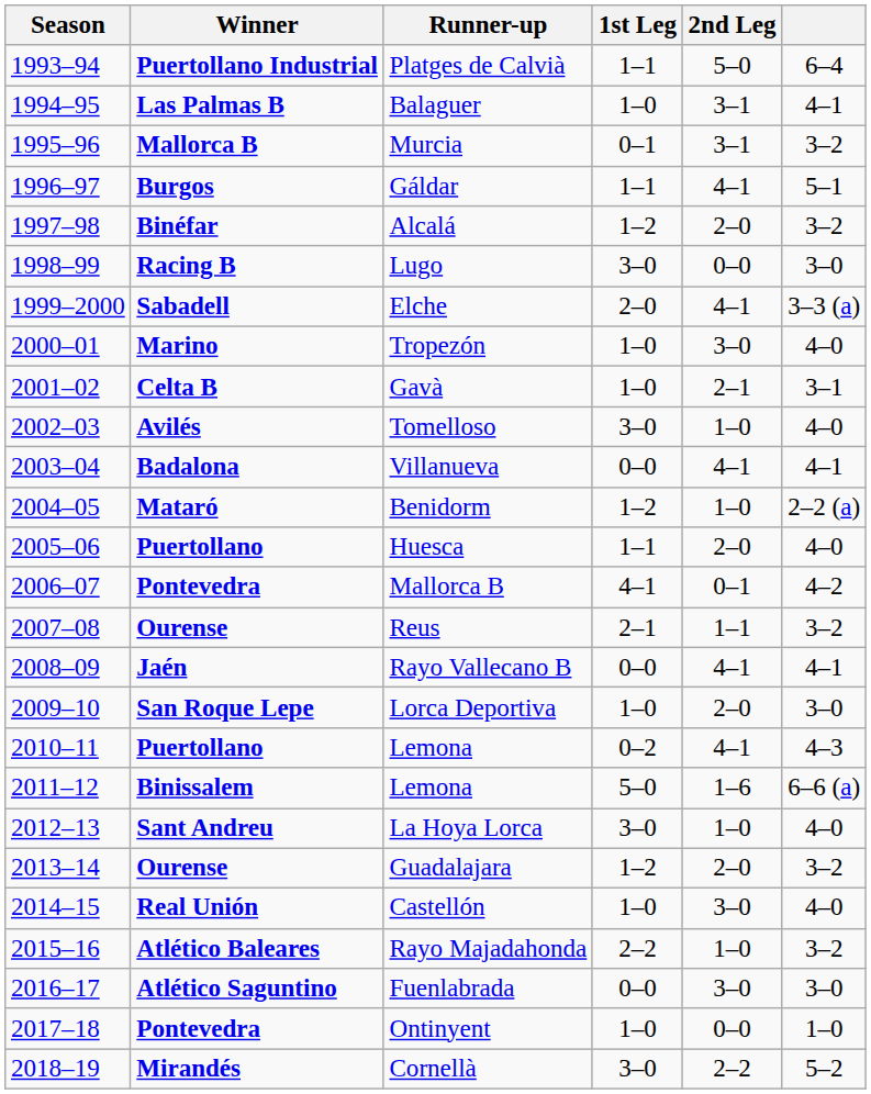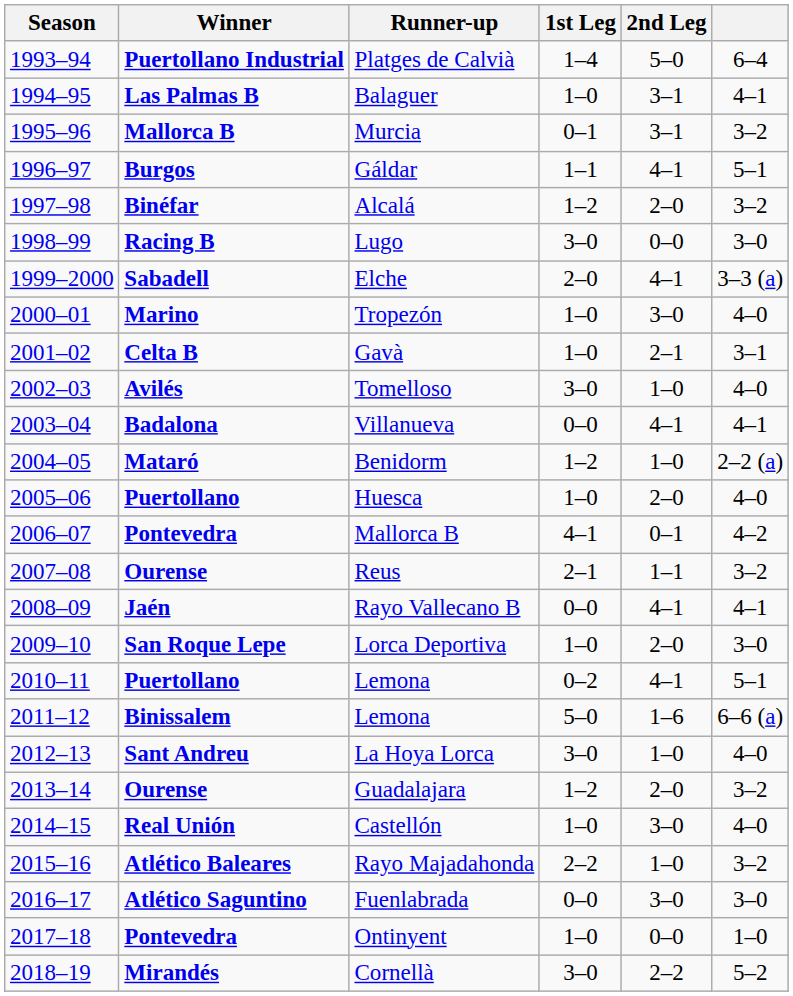Platges de Calvià | 1st Leg: 1–1 -> 1–4
Huesca | 1st Leg: 1–1 -> 1–0
2010–11 / Lemona | column 6: 4–3 -> 5–1
